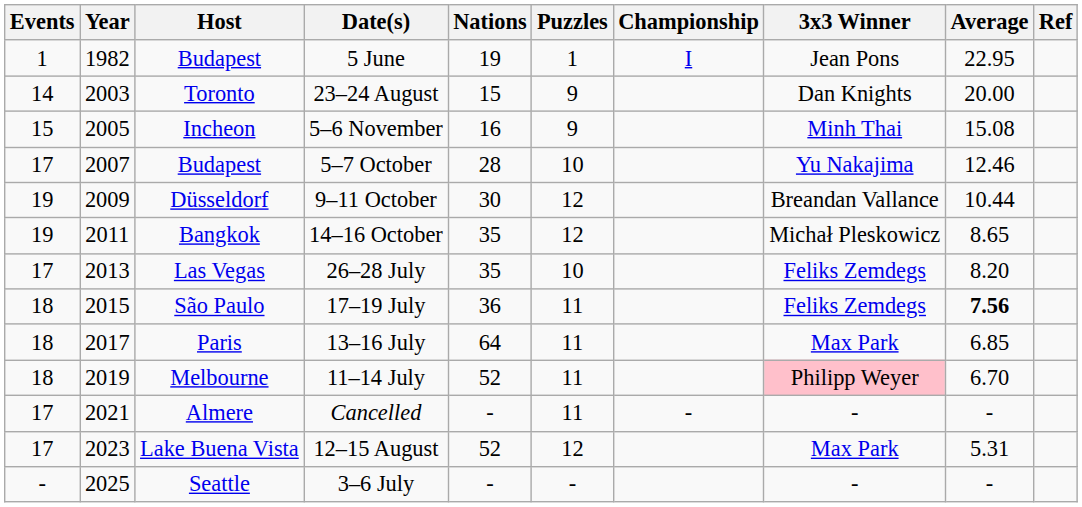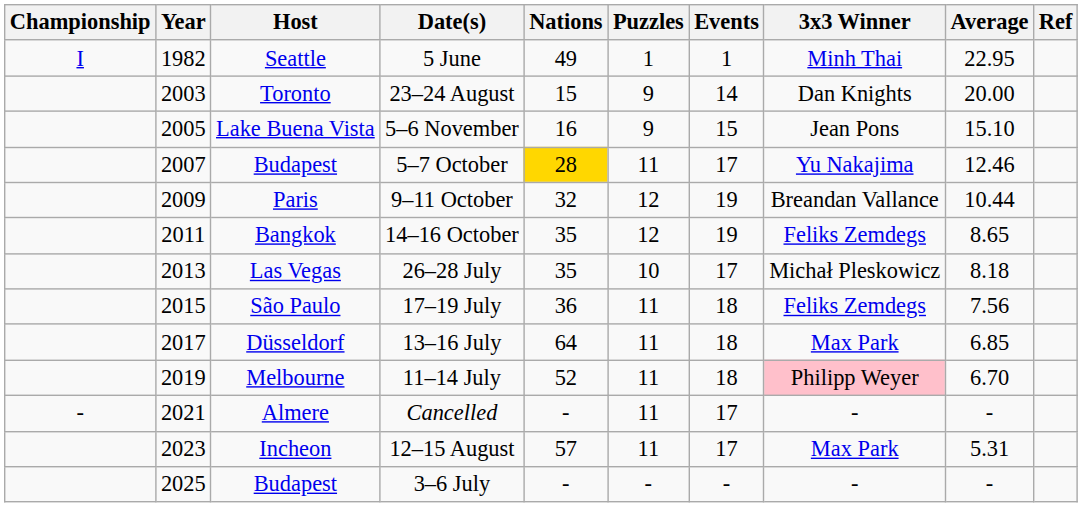columns swapped: Championship <-> Events
5 June | Host: Budapest -> Seattle
5 June | Nations: 19 -> 49
5 June | 3x3 Winner: Jean Pons -> Minh Thai
5–6 November | Host: Incheon -> Lake Buena Vista
5–6 November | 3x3 Winner: Minh Thai -> Jean Pons
5–6 November | Average: 15.08 -> 15.10
5–7 October | Nations: no background -> gold background
5–7 October | Puzzles: 10 -> 11
9–11 October | Host: Düsseldorf -> Paris
9–11 October | Nations: 30 -> 32
14–16 October | 3x3 Winner: Michał Pleskowicz -> Feliks Zemdegs
26–28 July | 3x3 Winner: Feliks Zemdegs -> Michał Pleskowicz
26–28 July | Average: 8.20 -> 8.18
17–19 July | Average: bold -> normal
13–16 July | Host: Paris -> Düsseldorf
12–15 August | Host: Lake Buena Vista -> Incheon
12–15 August | Nations: 52 -> 57
12–15 August | Puzzles: 12 -> 11
3–6 July | Host: Seattle -> Budapest
